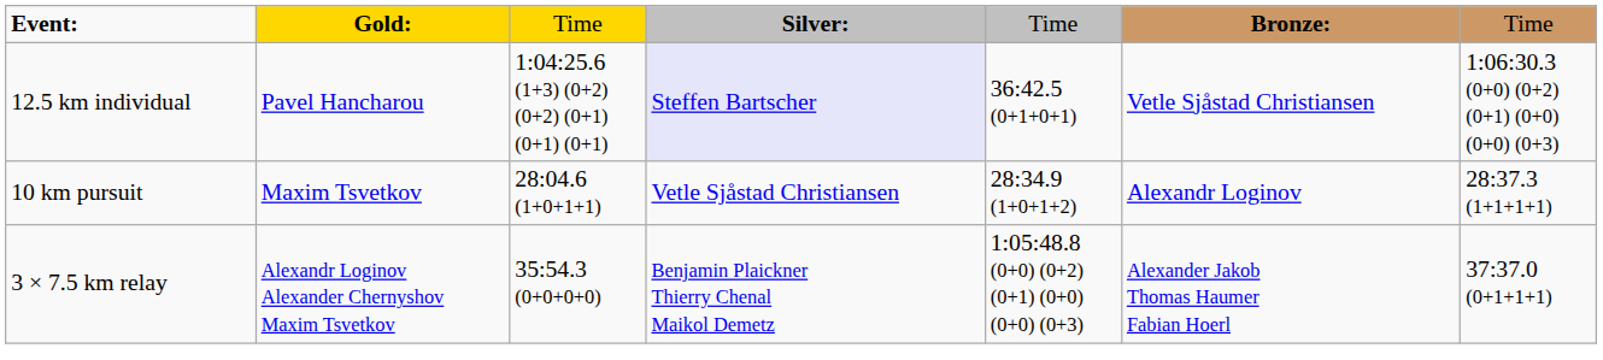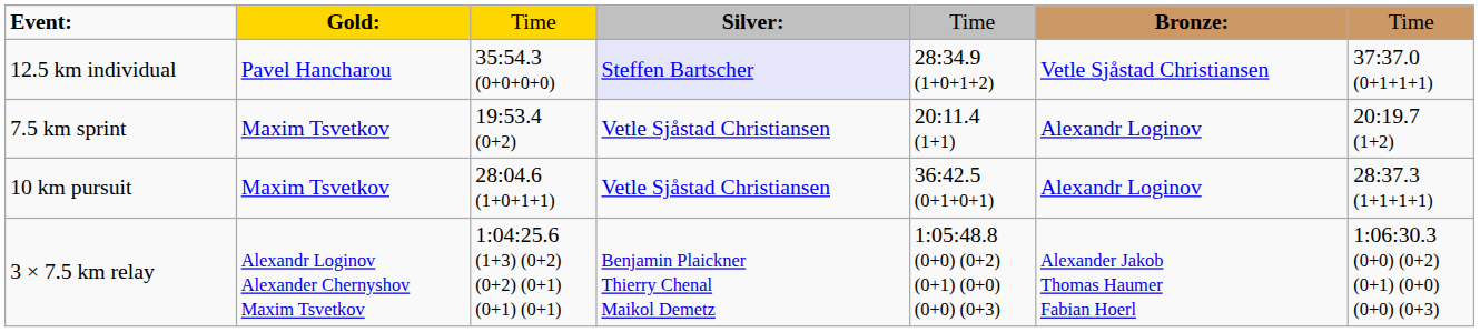12.5 km individual | column 3: 1:04:25.6 (1+3) (0+2) (0+2) (0+1) (0+1) (0+1) -> 35:54.3 (0+0+0+0)
12.5 km individual | column 5: 36:42.5 (0+1+0+1) -> 28:34.9 (1+0+1+2)
12.5 km individual | column 7: 1:06:30.3 (0+0) (0+2) (0+1) (0+0) (0+0) (0+3) -> 37:37.0 (0+1+1+1)
+ row: 7.5 km sprint | Maxim Tsvetkov | 19:53.4 (0+2) | Vetle Sjåstad Christiansen | 20:11.4 (1+1) | Alexandr Loginov | 20:19.7 (1+2)
10 km pursuit | column 5: 28:34.9 (1+0+1+2) -> 36:42.5 (0+1+0+1)
3 × 7.5 km relay | column 3: 35:54.3 (0+0+0+0) -> 1:04:25.6 (1+3) (0+2) (0+2) (0+1) (0+1) (0+1)
3 × 7.5 km relay | column 7: 37:37.0 (0+1+1+1) -> 1:06:30.3 (0+0) (0+2) (0+1) (0+0) (0+0) (0+3)
